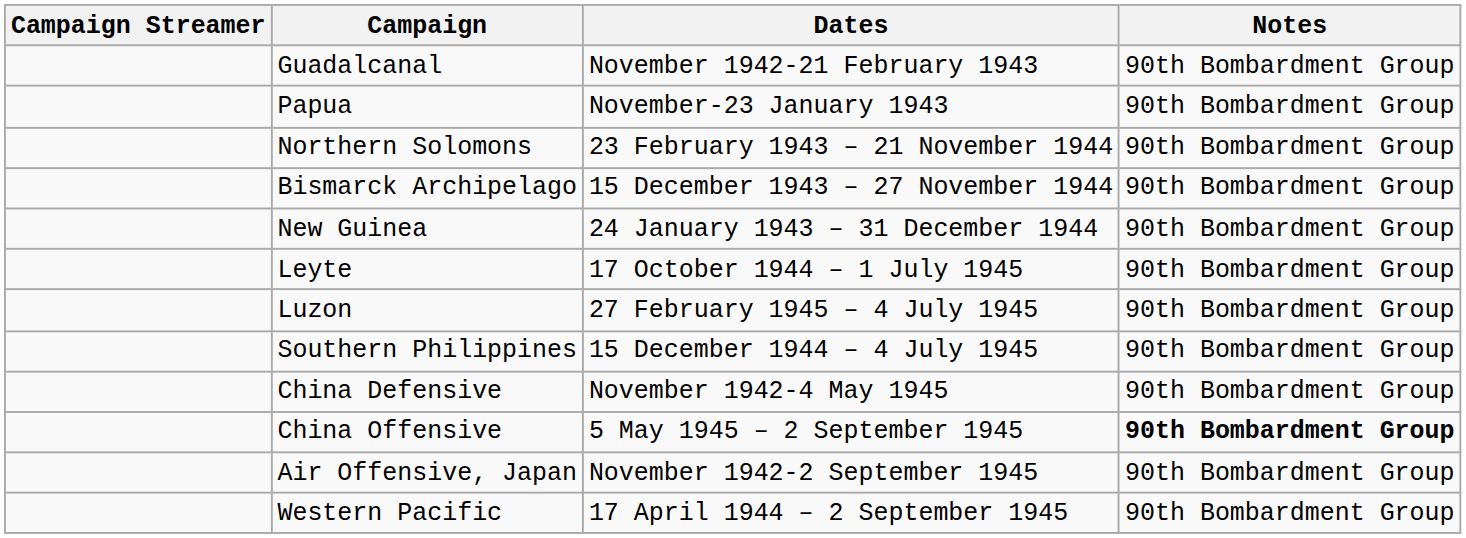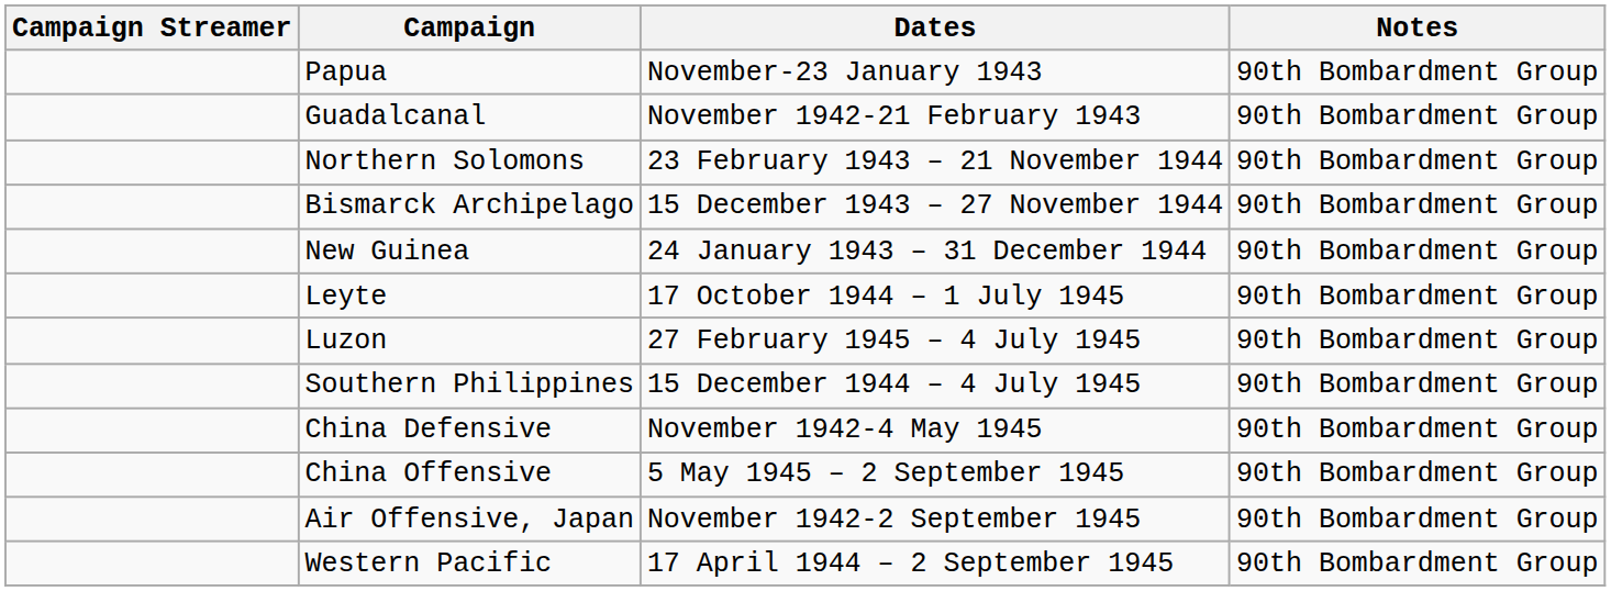rows swapped: Guadalcanal <-> Papua
China Offensive | Notes: bold -> normal
